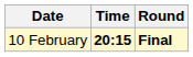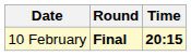columns swapped: Time <-> Round
